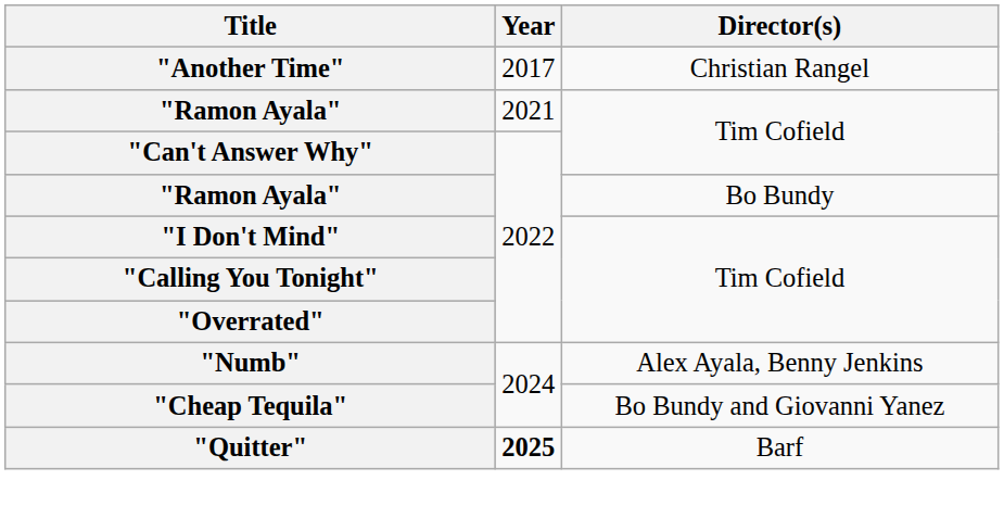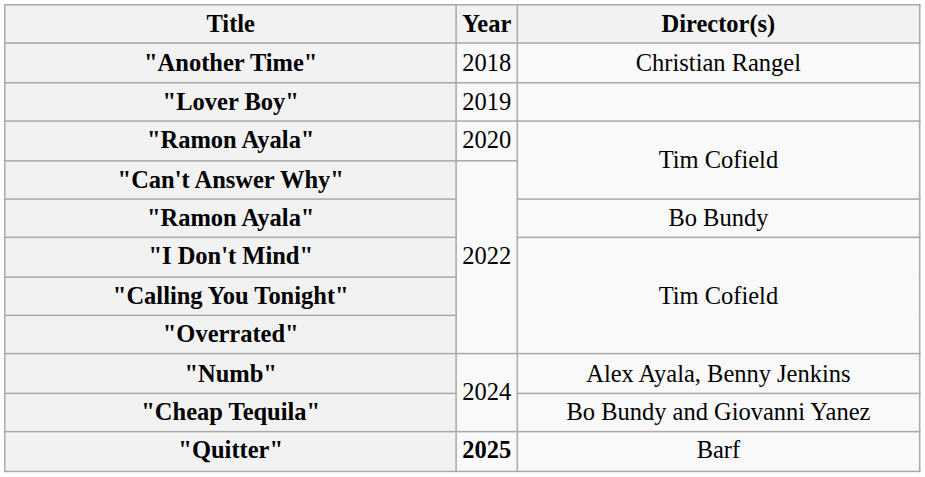"Another Time" | Year: 2017 -> 2018
+ row: "Lover Boy" | 2019
"Ramon Ayala" / Tim Cofield | Year: 2021 -> 2020
